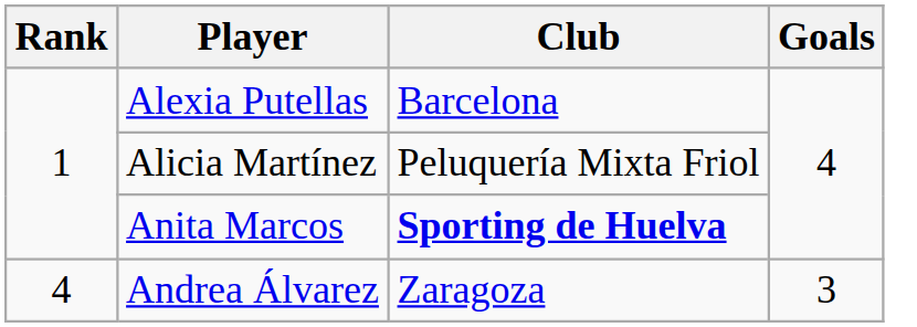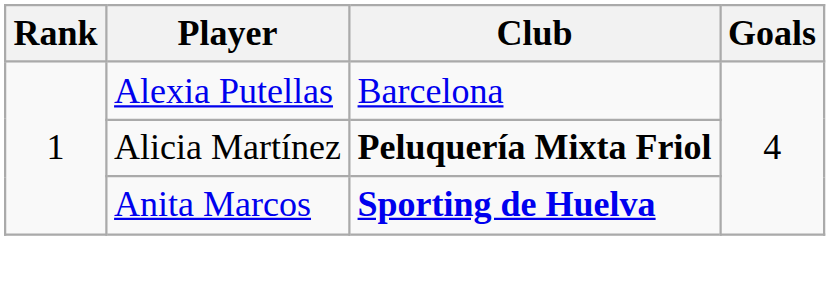Alicia Martínez | Club: normal -> bold
- row: 4 | Andrea Álvarez | Zaragoza | 3
